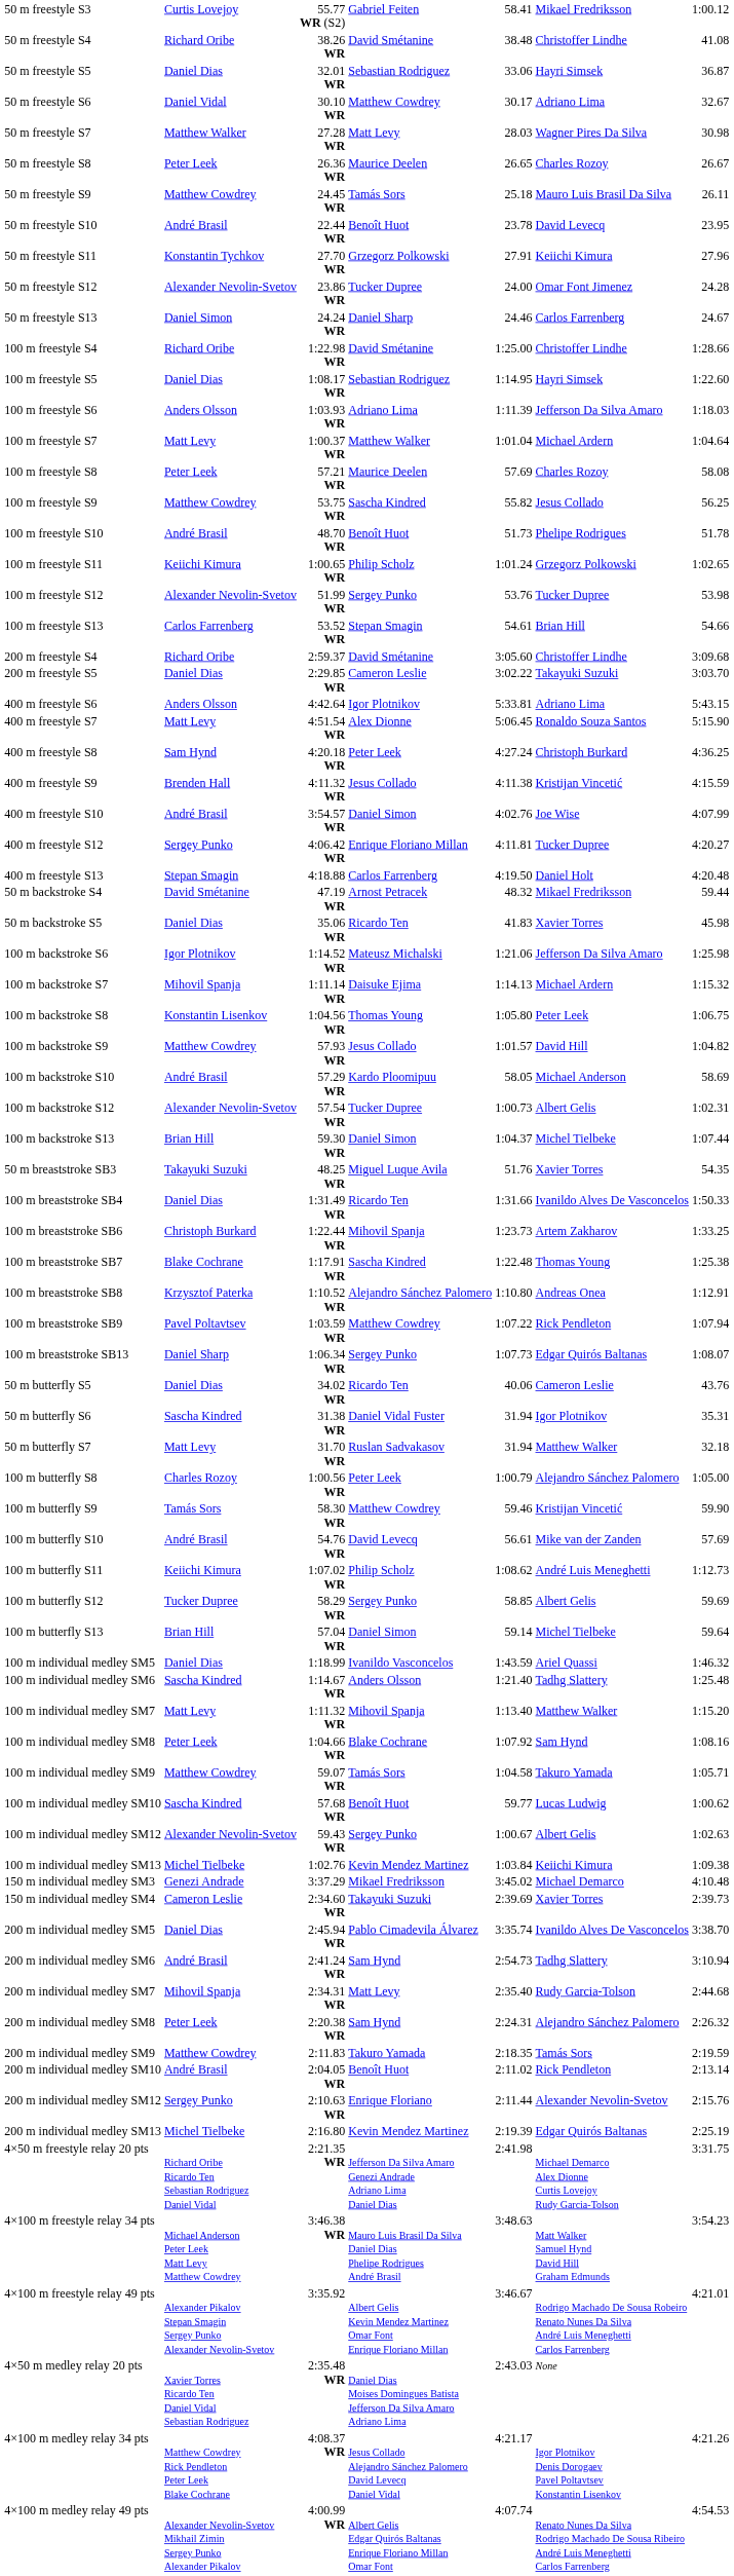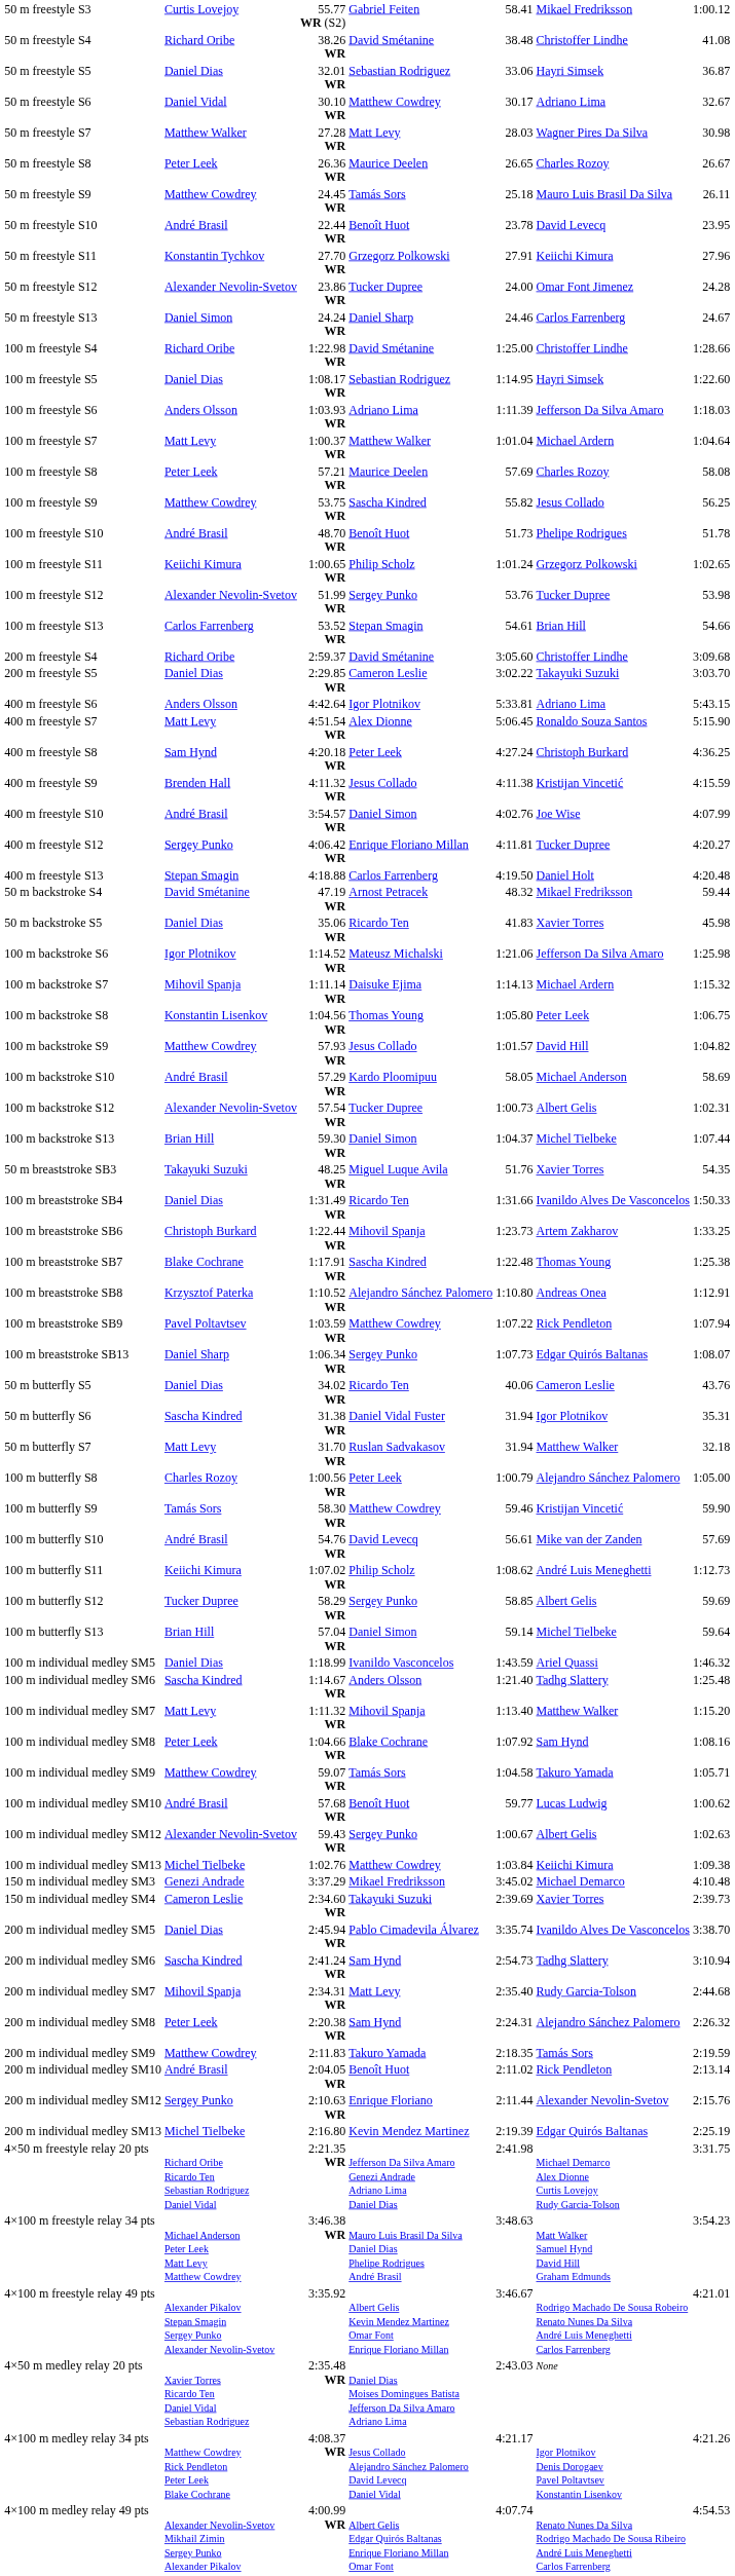100 m individual medley SM10 | column 2: Sascha Kindred -> André Brasil
100 m individual medley SM13 | column 4: Kevin Mendez Martinez -> Matthew Cowdrey
200 m individual medley SM6 | column 2: André Brasil -> Sascha Kindred
